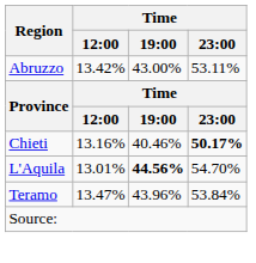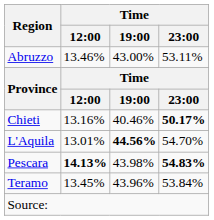Abruzzo | Time / 12:00: 13.42% -> 13.46%
+ row: Pescara | 14.13% | 43.98% | 54.83%
Teramo | Time / 12:00: 13.47% -> 13.45%
